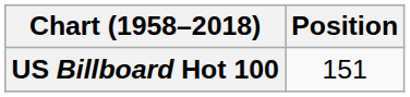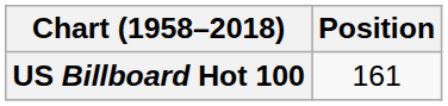US Billboard Hot 100 | Position: 151 -> 161
